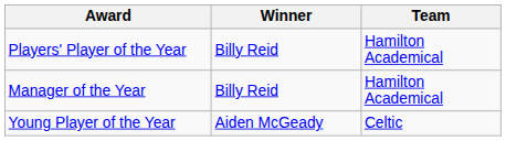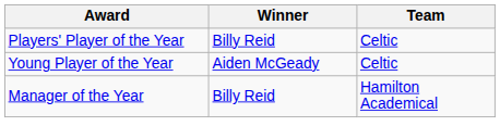Players' Player of the Year | Team: Hamilton Academical -> Celtic
rows swapped: Young Player of the Year <-> Manager of the Year
